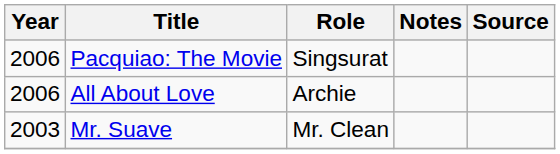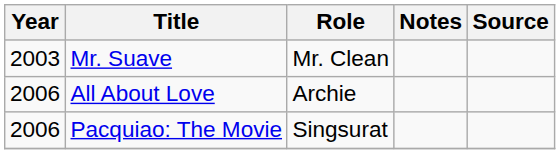rows swapped: Mr. Suave <-> Pacquiao: The Movie
